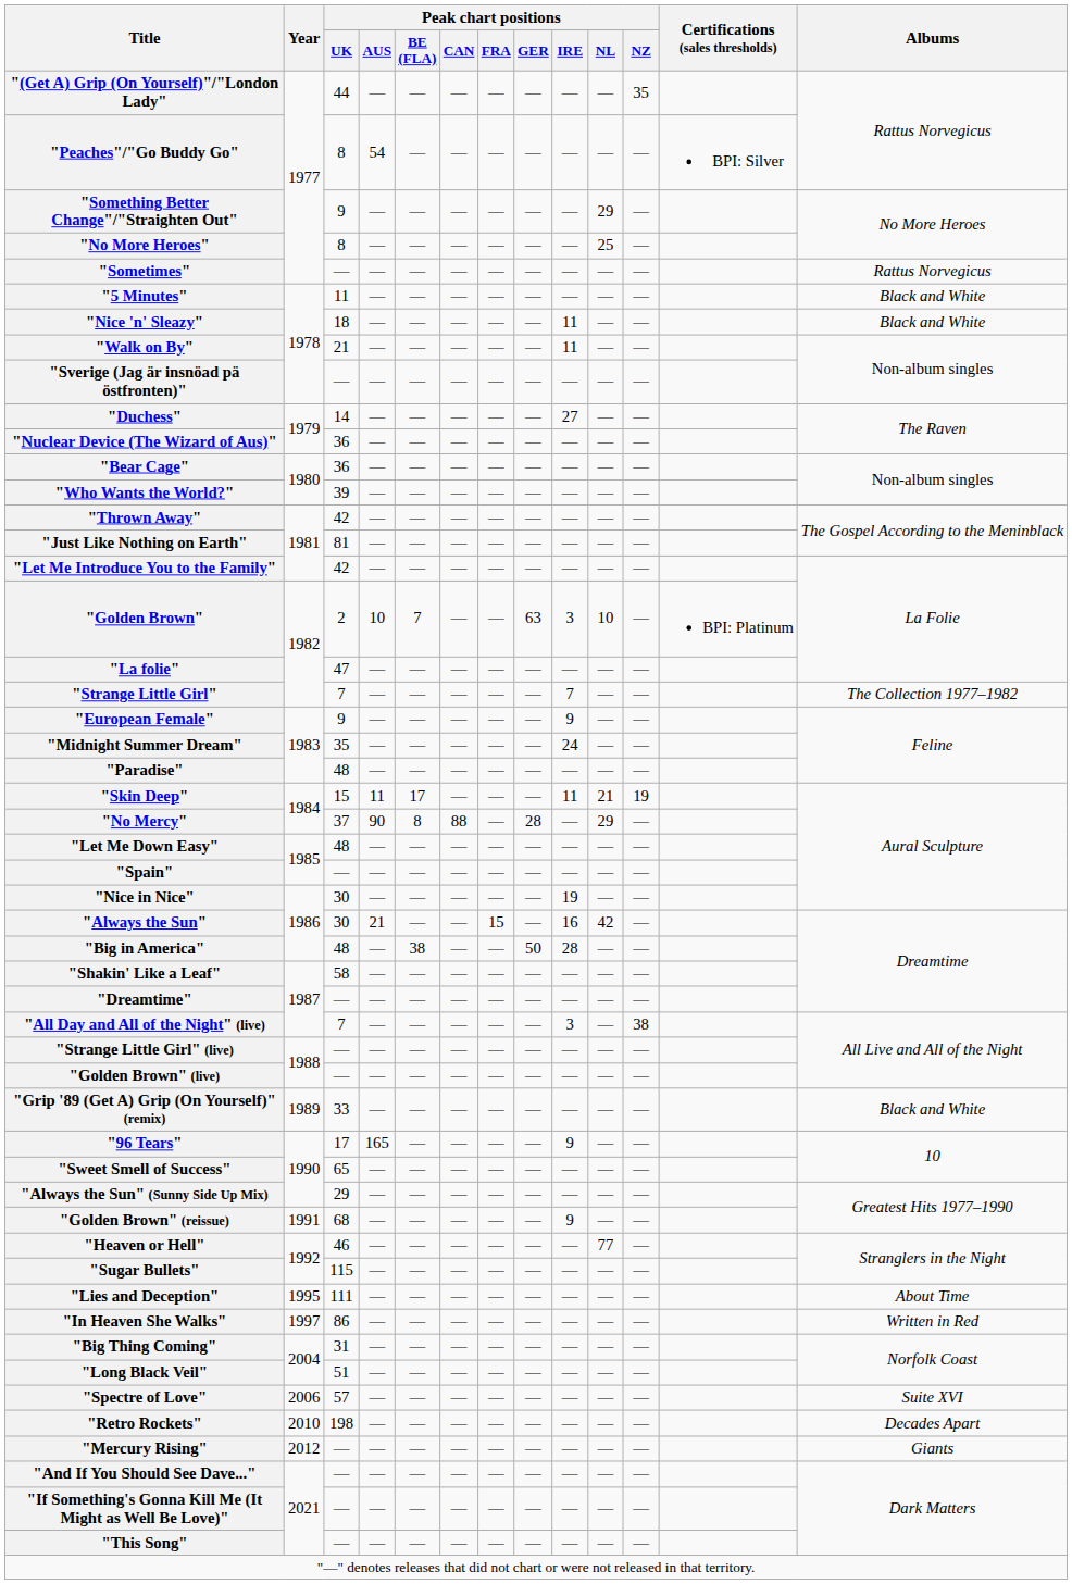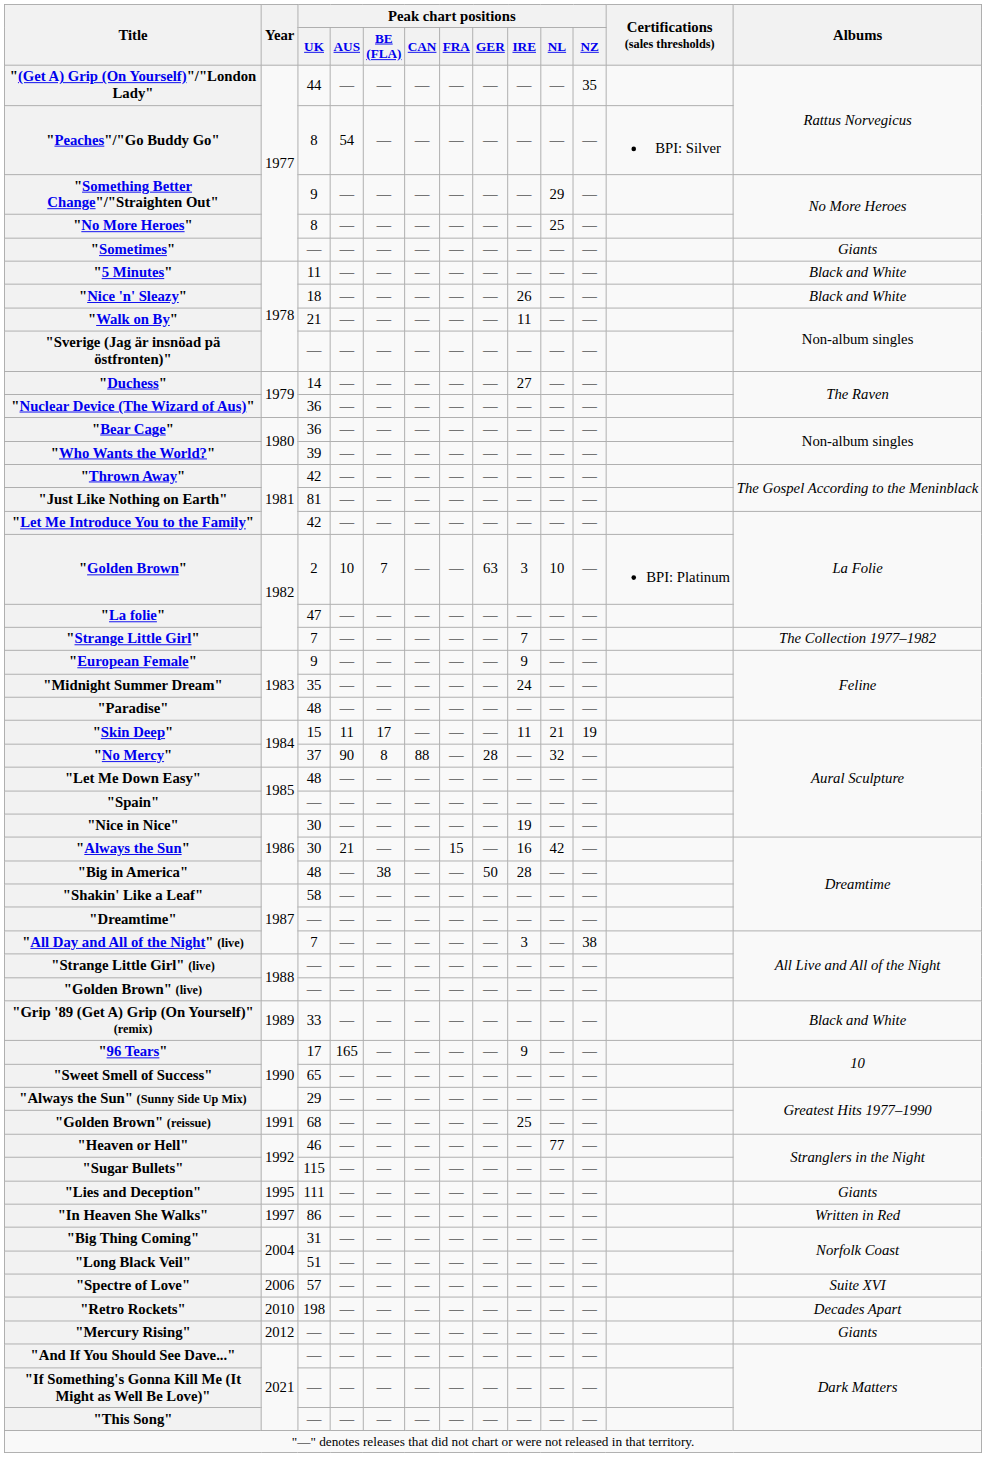"Sometimes" | Albums: Rattus Norvegicus -> Giants
"Nice 'n' Sleazy" | Peak chart positions / IRE: 11 -> 26
"No Mercy" | Peak chart positions / NL: 29 -> 32
"Golden Brown" (reissue) | Peak chart positions / IRE: 9 -> 25
"Lies and Deception" | Albums: About Time -> Giants
